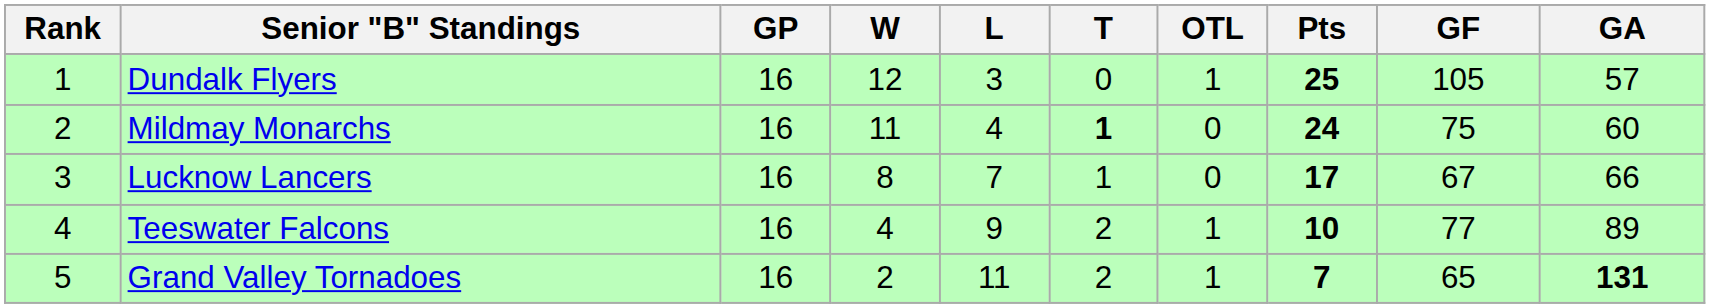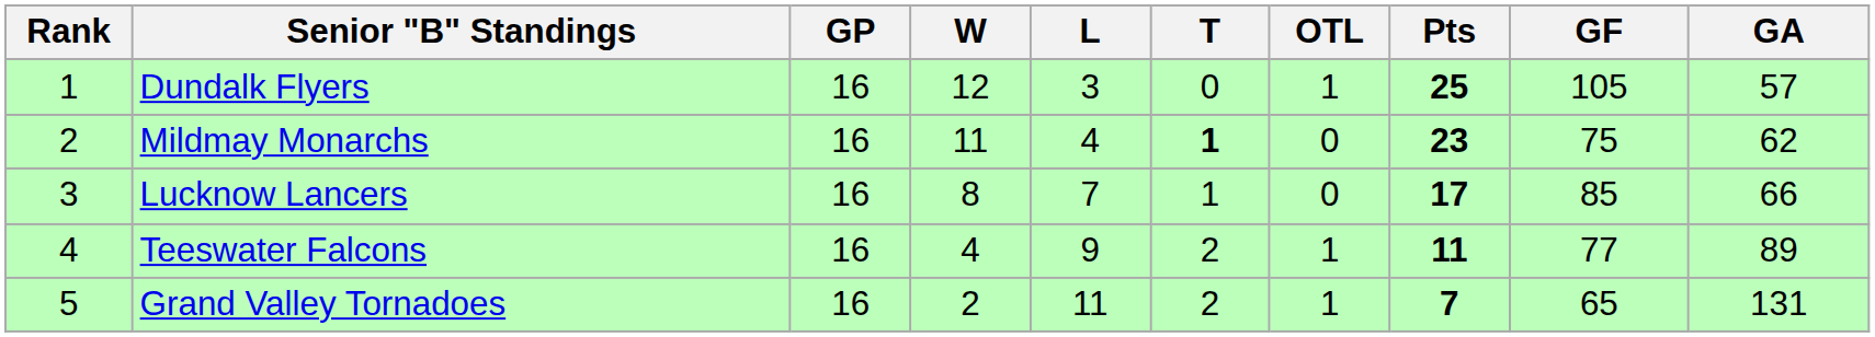Mildmay Monarchs | Pts: 24 -> 23
Mildmay Monarchs | GA: 60 -> 62
Lucknow Lancers | GF: 67 -> 85
Teeswater Falcons | Pts: 10 -> 11
Grand Valley Tornadoes | GA: bold -> normal
